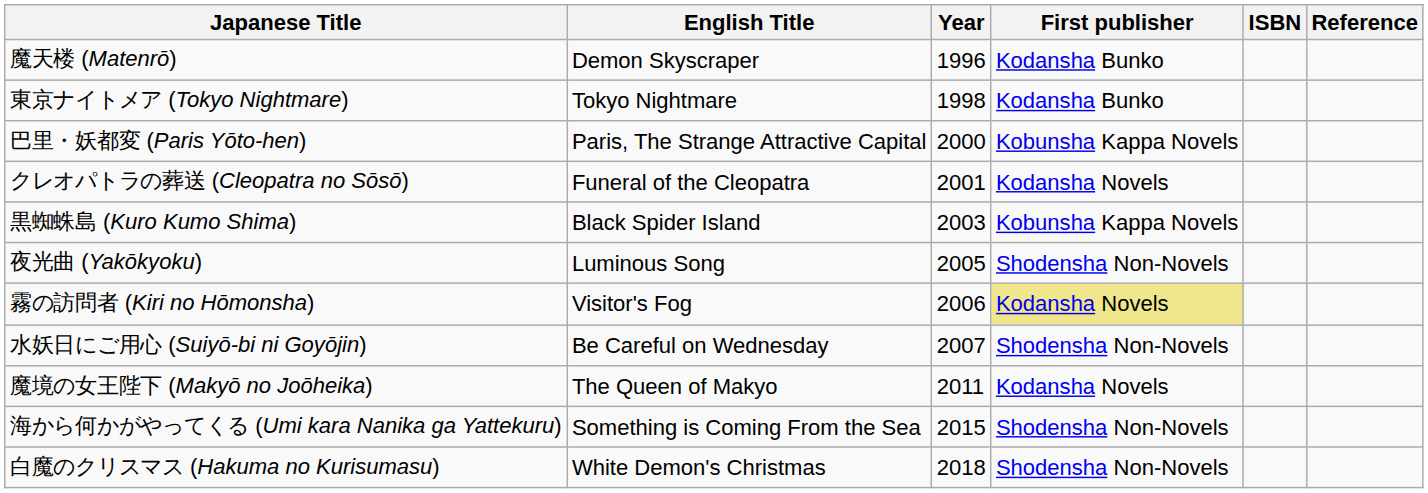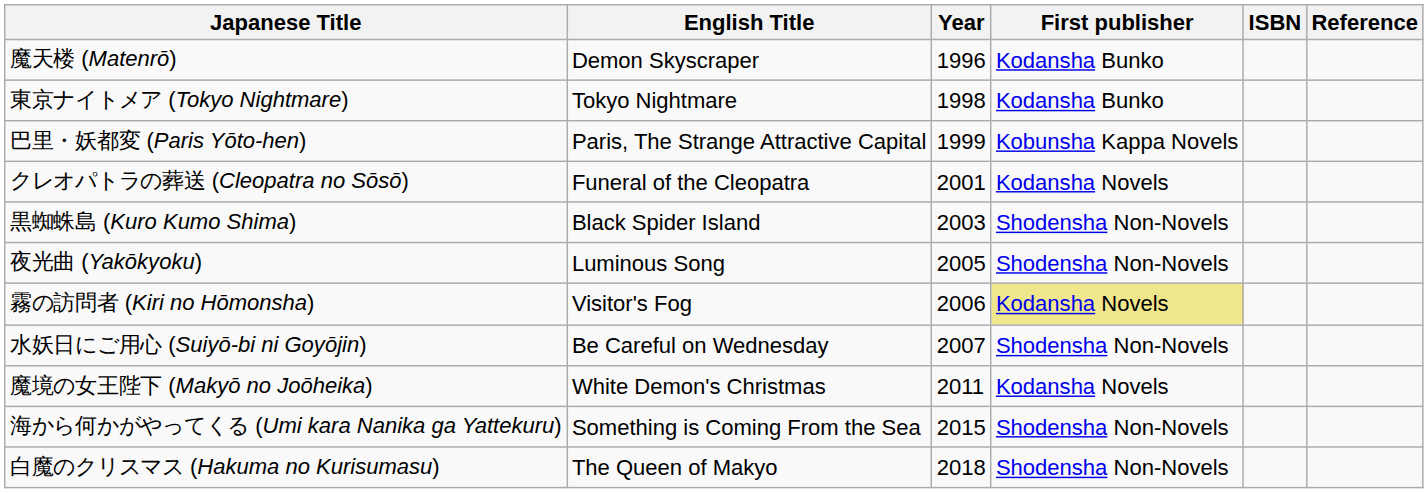巴里・妖都変 (Paris Yōto-hen) | Year: 2000 -> 1999
黒蜘蛛島 (Kuro Kumo Shima) | First publisher: Kobunsha Kappa Novels -> Shodensha Non-Novels
魔境の女王陛下 (Makyō no Joōheika) | English Title: The Queen of Makyo -> White Demon's Christmas
白魔のクリスマス (Hakuma no Kurisumasu) | English Title: White Demon's Christmas -> The Queen of Makyo
